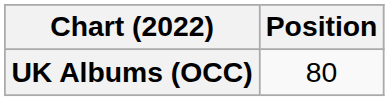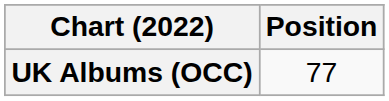UK Albums (OCC) | Position: 80 -> 77
